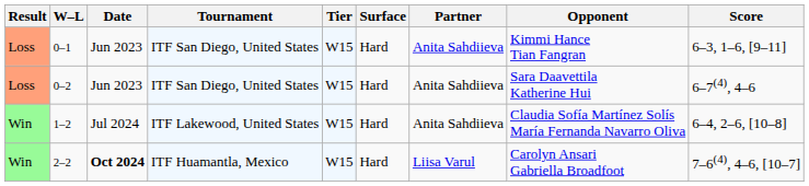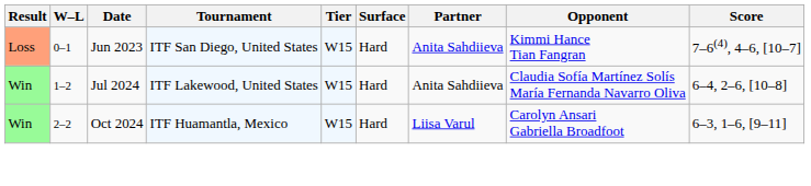0–1 | Score: 6–3, 1–6, [9–11] -> 7–6(4), 4–6, [10–7]
- row: Loss | 0–2 | Jun 2023 | ITF San Diego, United States | W15 | Hard | Anita Sahdiieva | Sara Daavettila Katherine Hui | 6–7(4), 4–6
2–2 | Date: bold -> normal
2–2 | Score: 7–6(4), 4–6, [10–7] -> 6–3, 1–6, [9–11]
